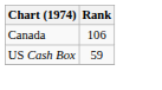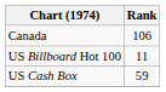+ row: US Billboard Hot 100 | 11
